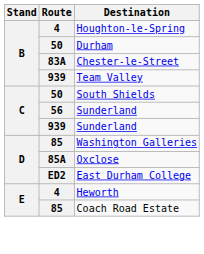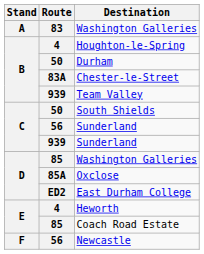+ row: A | 83 | Washington Galleries
+ row: F | 56 | Newcastle
